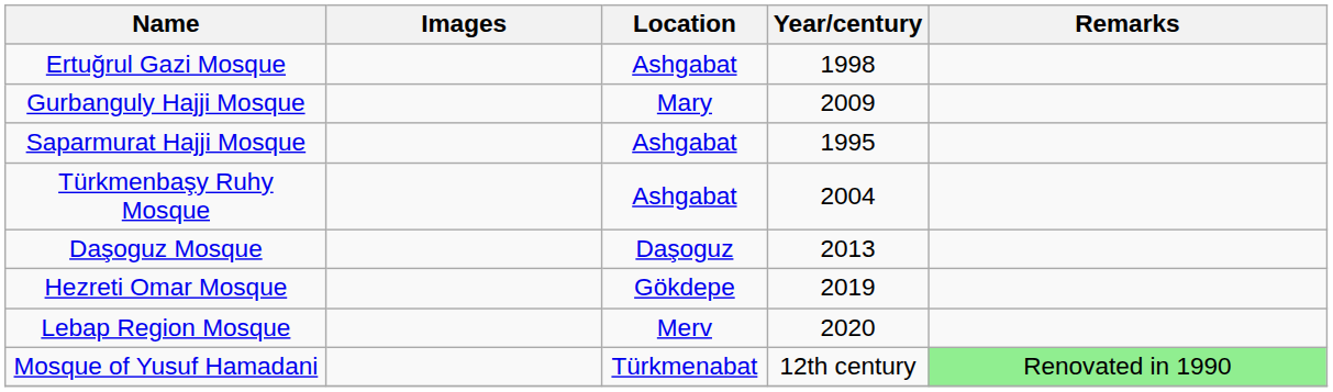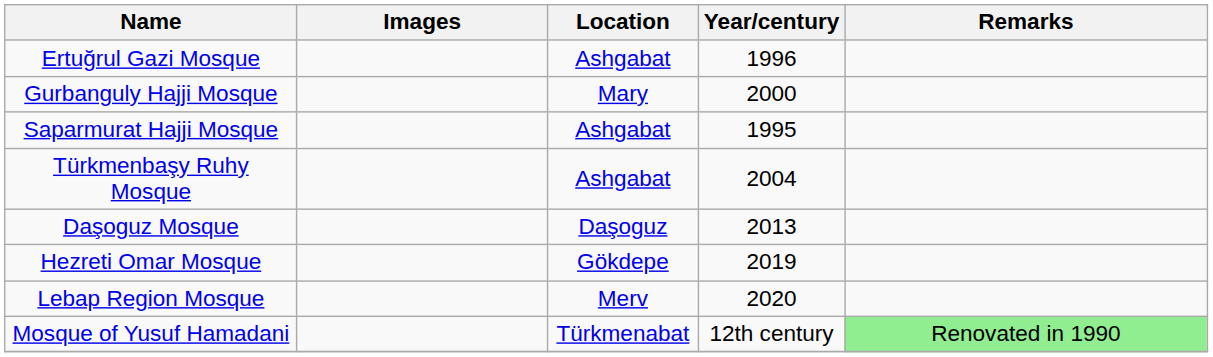Ertuğrul Gazi Mosque | Year/century: 1998 -> 1996
Gurbanguly Hajji Mosque | Year/century: 2009 -> 2000
